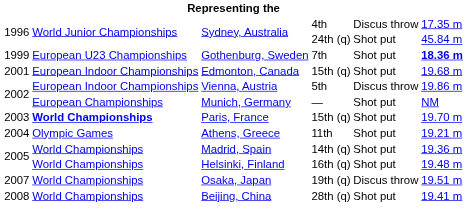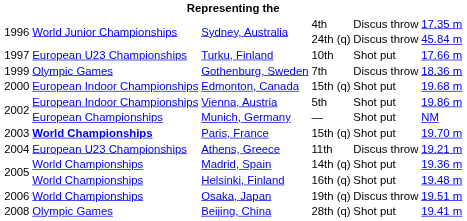Sydney, Australia / 24th (q) | column 5: Shot put -> Discus throw
+ row: 1997 | European U23 Championships | Turku, Finland | 10th | Shot put | 17.66 m
Gothenburg, Sweden | column 2: European U23 Championships -> Olympic Games
Gothenburg, Sweden | column 5: Shot put -> Discus throw
Gothenburg, Sweden | column 6: bold -> normal
Edmonton, Canada | column 1: 2001 -> 2000
Vienna, Austria | column 5: Discus throw -> Shot put
Athens, Greece | column 2: Olympic Games -> European U23 Championships
Athens, Greece | column 5: Shot put -> Discus throw
Osaka, Japan | column 1: 2007 -> 2006
Beijing, China | column 2: World Championships -> Olympic Games
